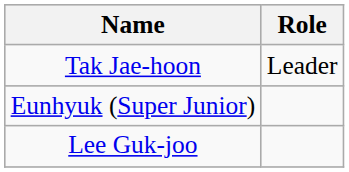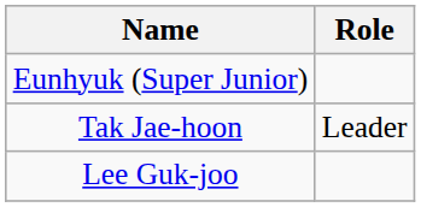rows swapped: Tak Jae-hoon <-> Eunhyuk (Super Junior)
